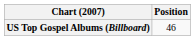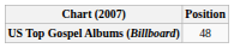US Top Gospel Albums (Billboard) | Position: 46 -> 48
